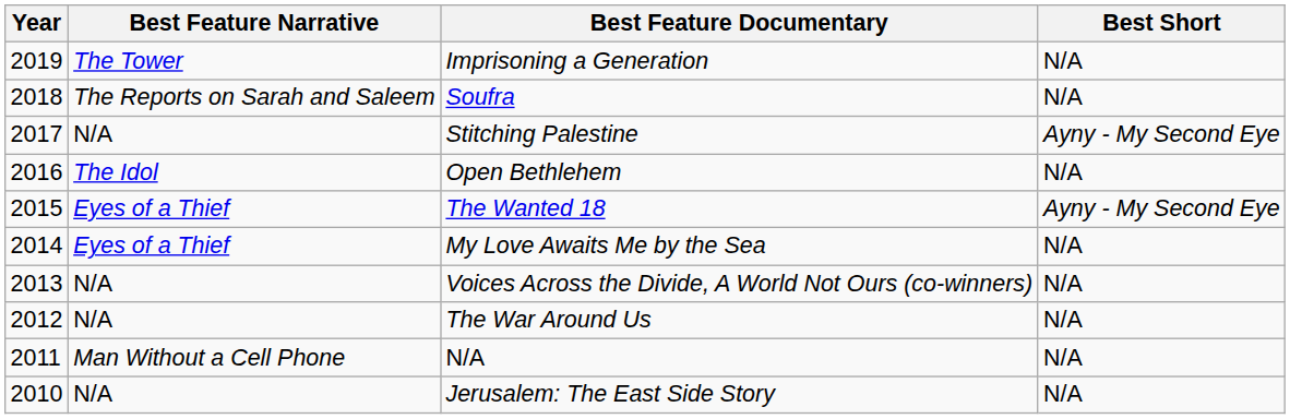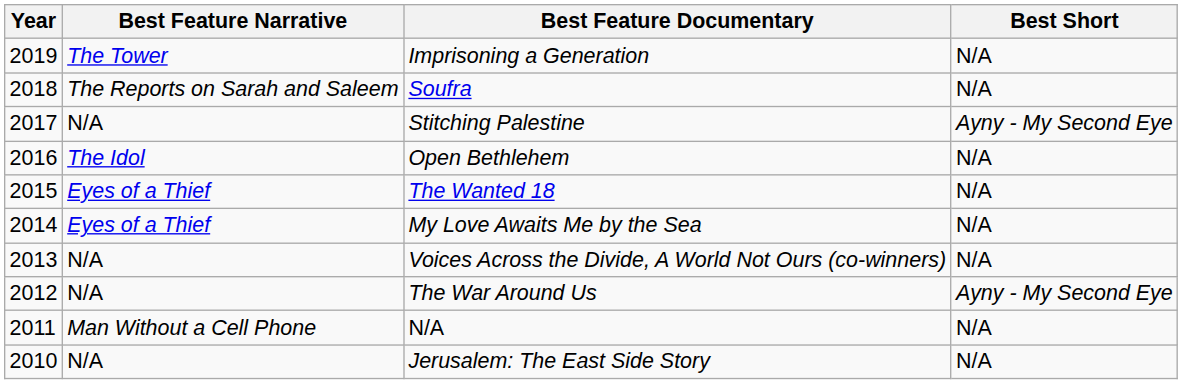The Wanted 18 | Best Short: Ayny - My Second Eye -> N/A
The War Around Us | Best Short: N/A -> Ayny - My Second Eye
